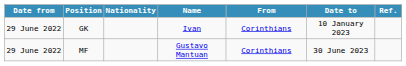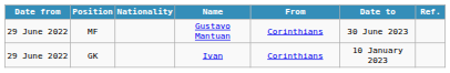rows swapped: MF <-> GK
